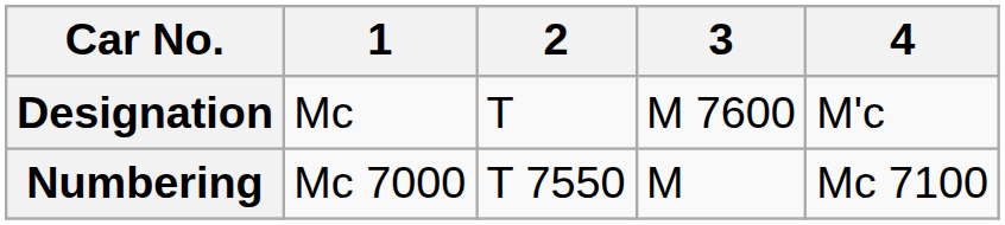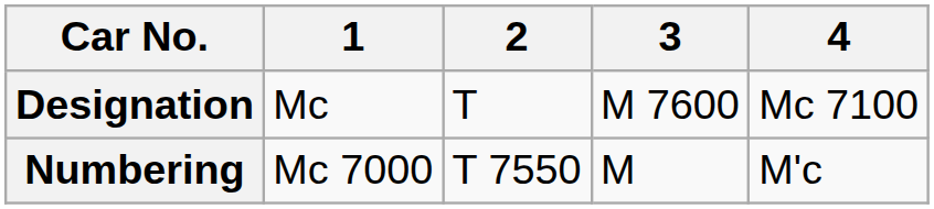Designation | 4: M'c -> Mc 7100
Numbering | 4: Mc 7100 -> M'c
